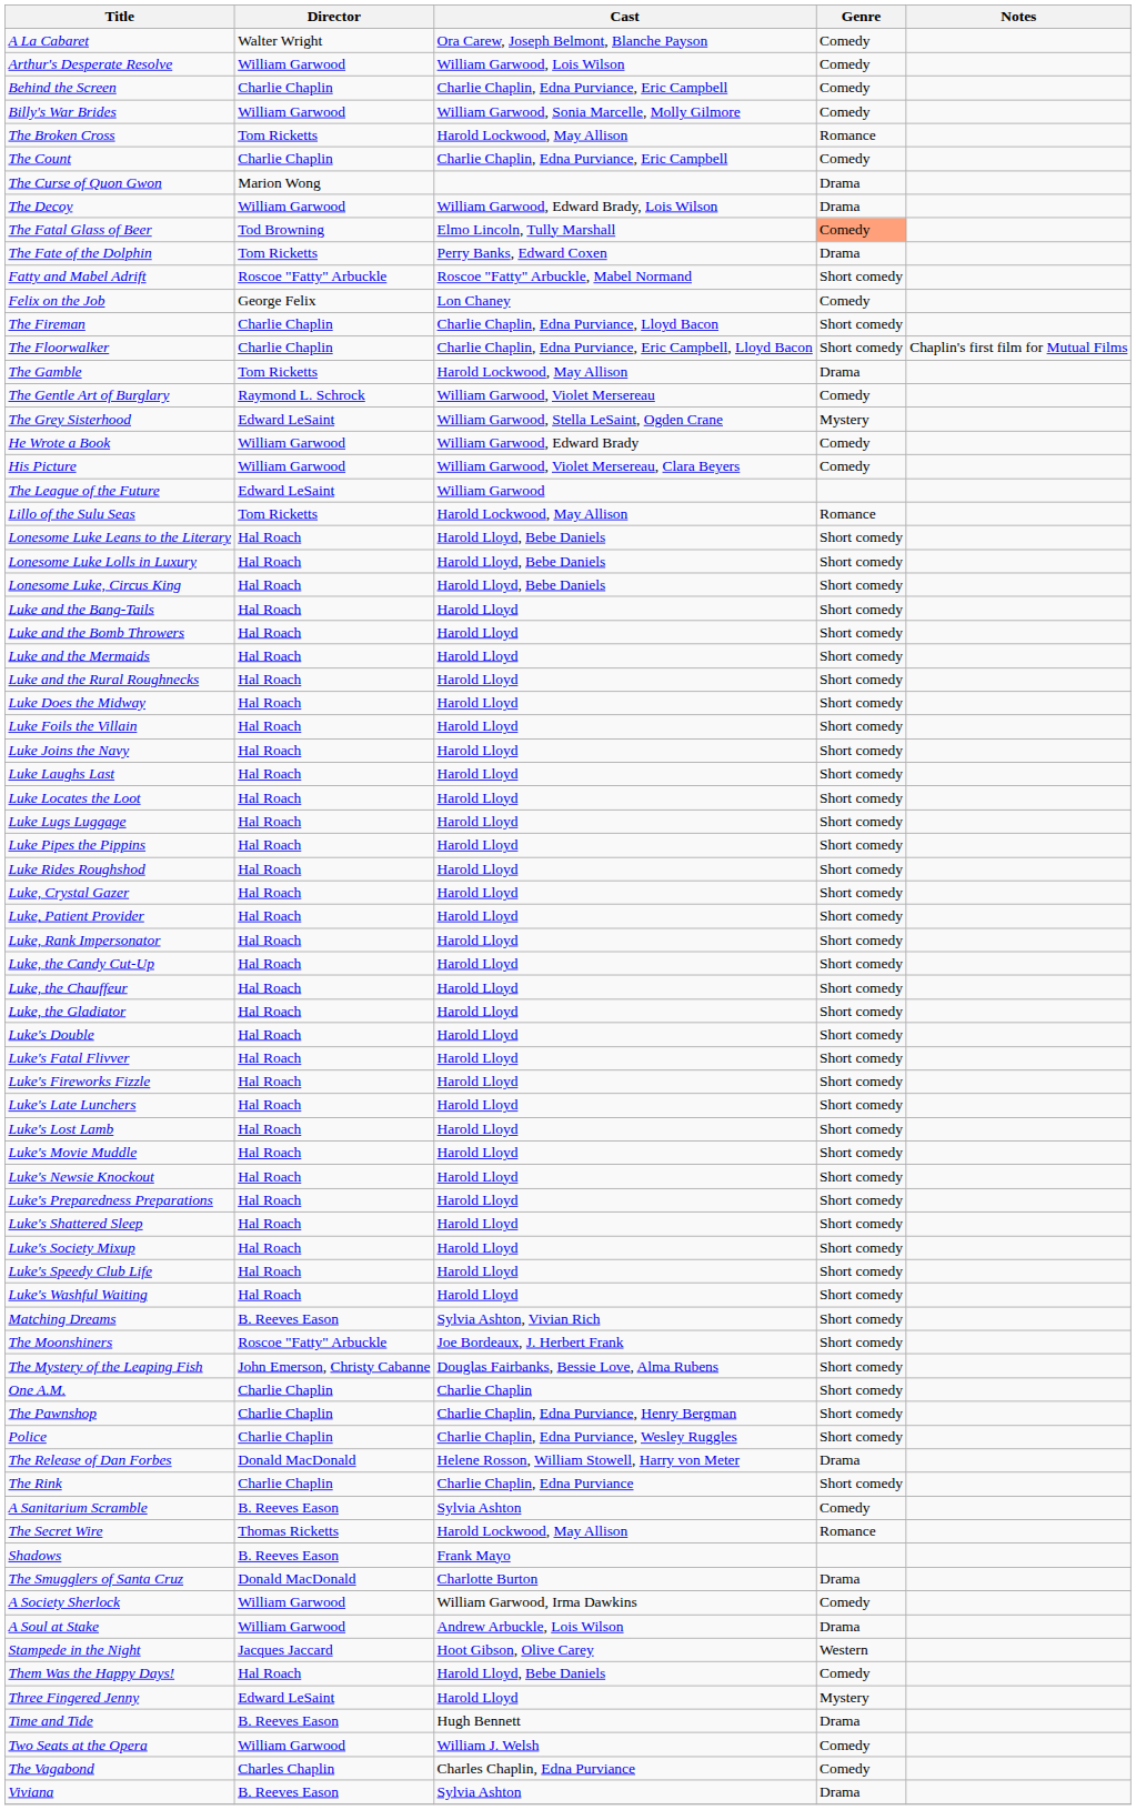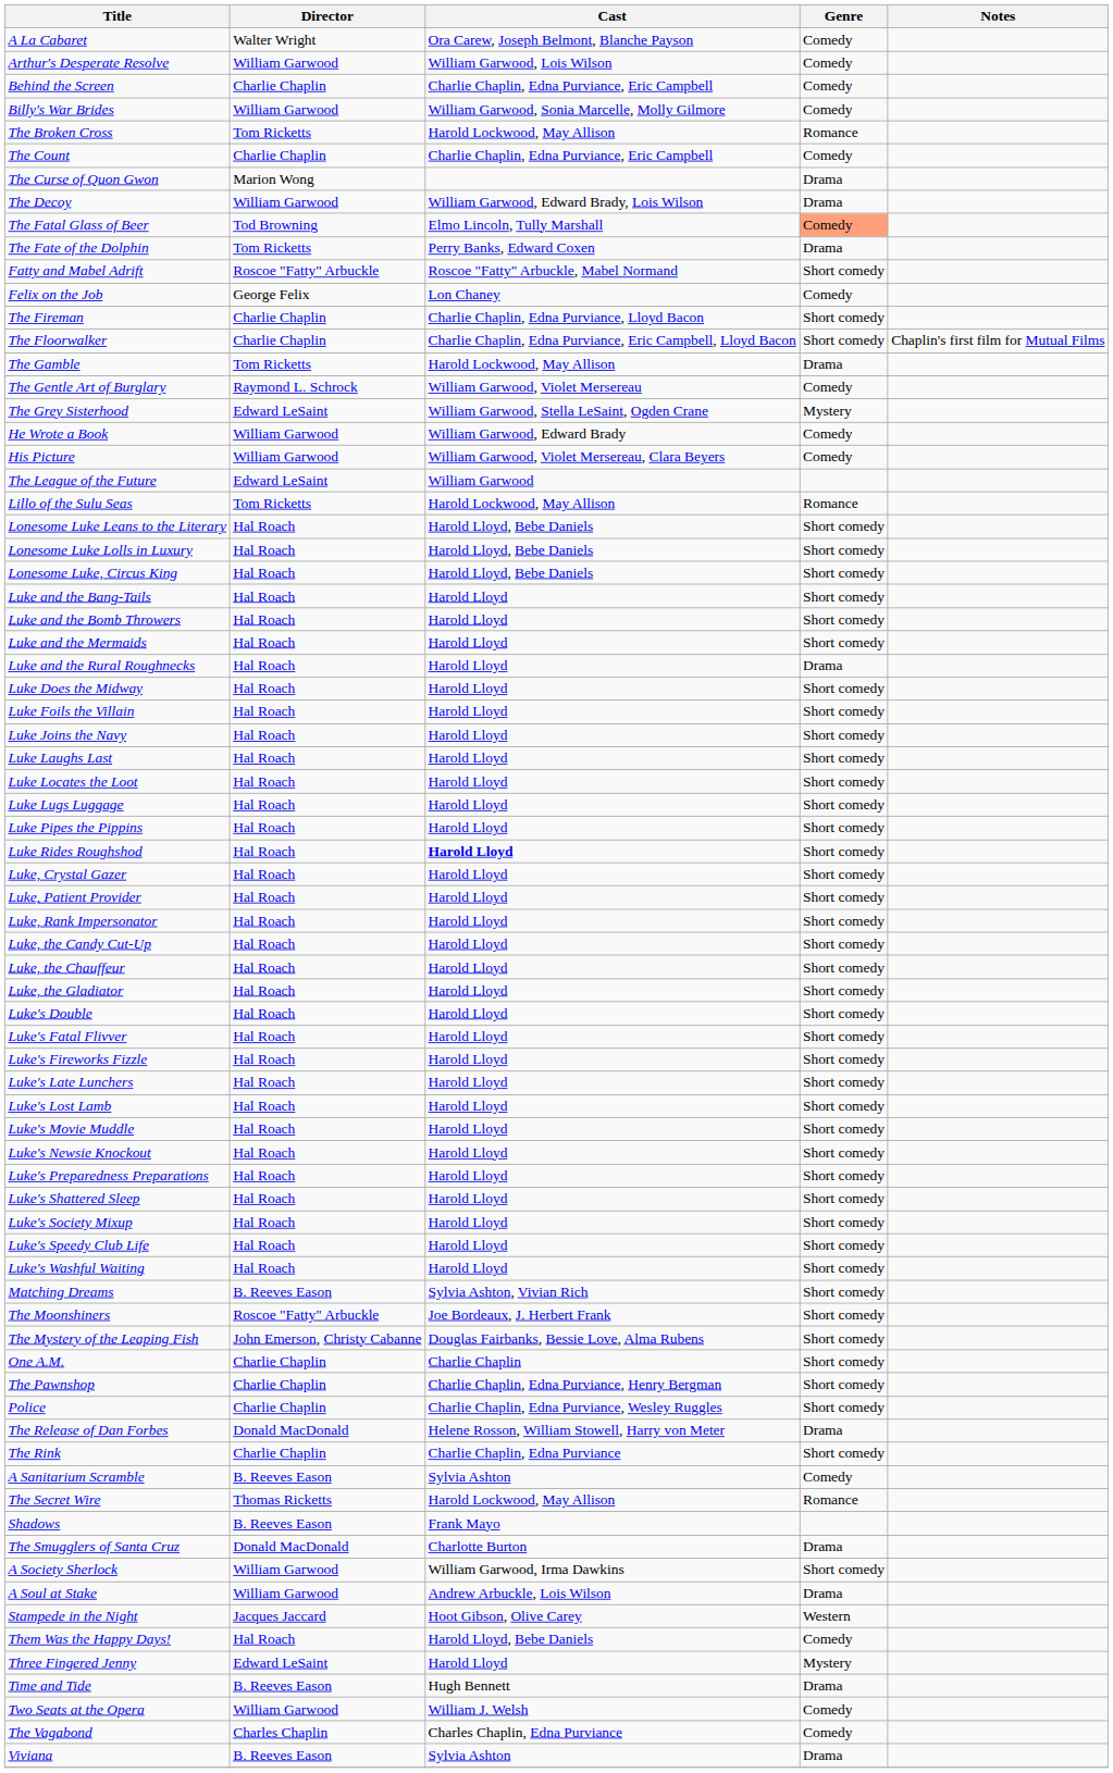Luke and the Rural Roughnecks | Genre: Short comedy -> Drama
Luke Rides Roughshod | Cast: normal -> bold
A Society Sherlock | Genre: Comedy -> Short comedy
